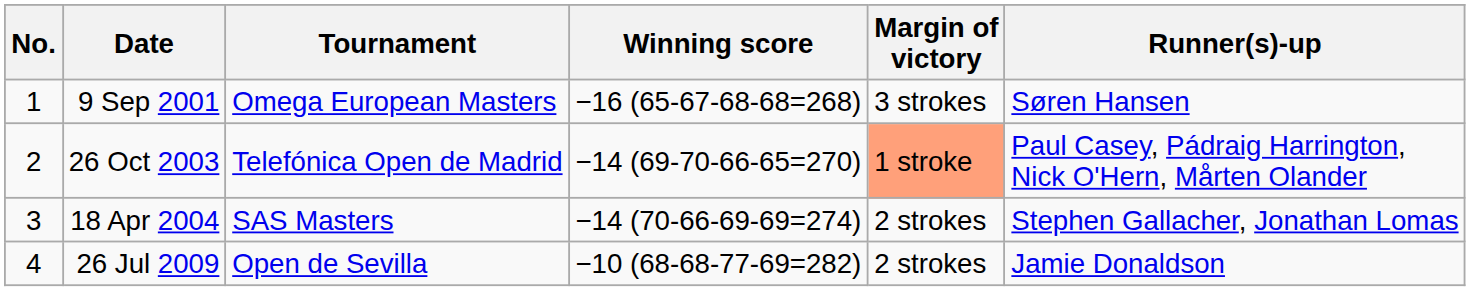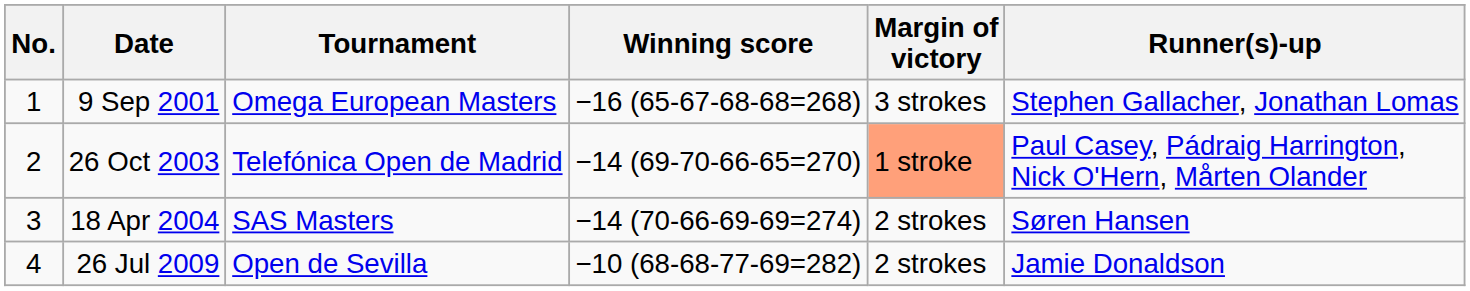9 Sep 2001 | Runner(s)-up: Søren Hansen -> Stephen Gallacher, Jonathan Lomas
18 Apr 2004 | Runner(s)-up: Stephen Gallacher, Jonathan Lomas -> Søren Hansen
